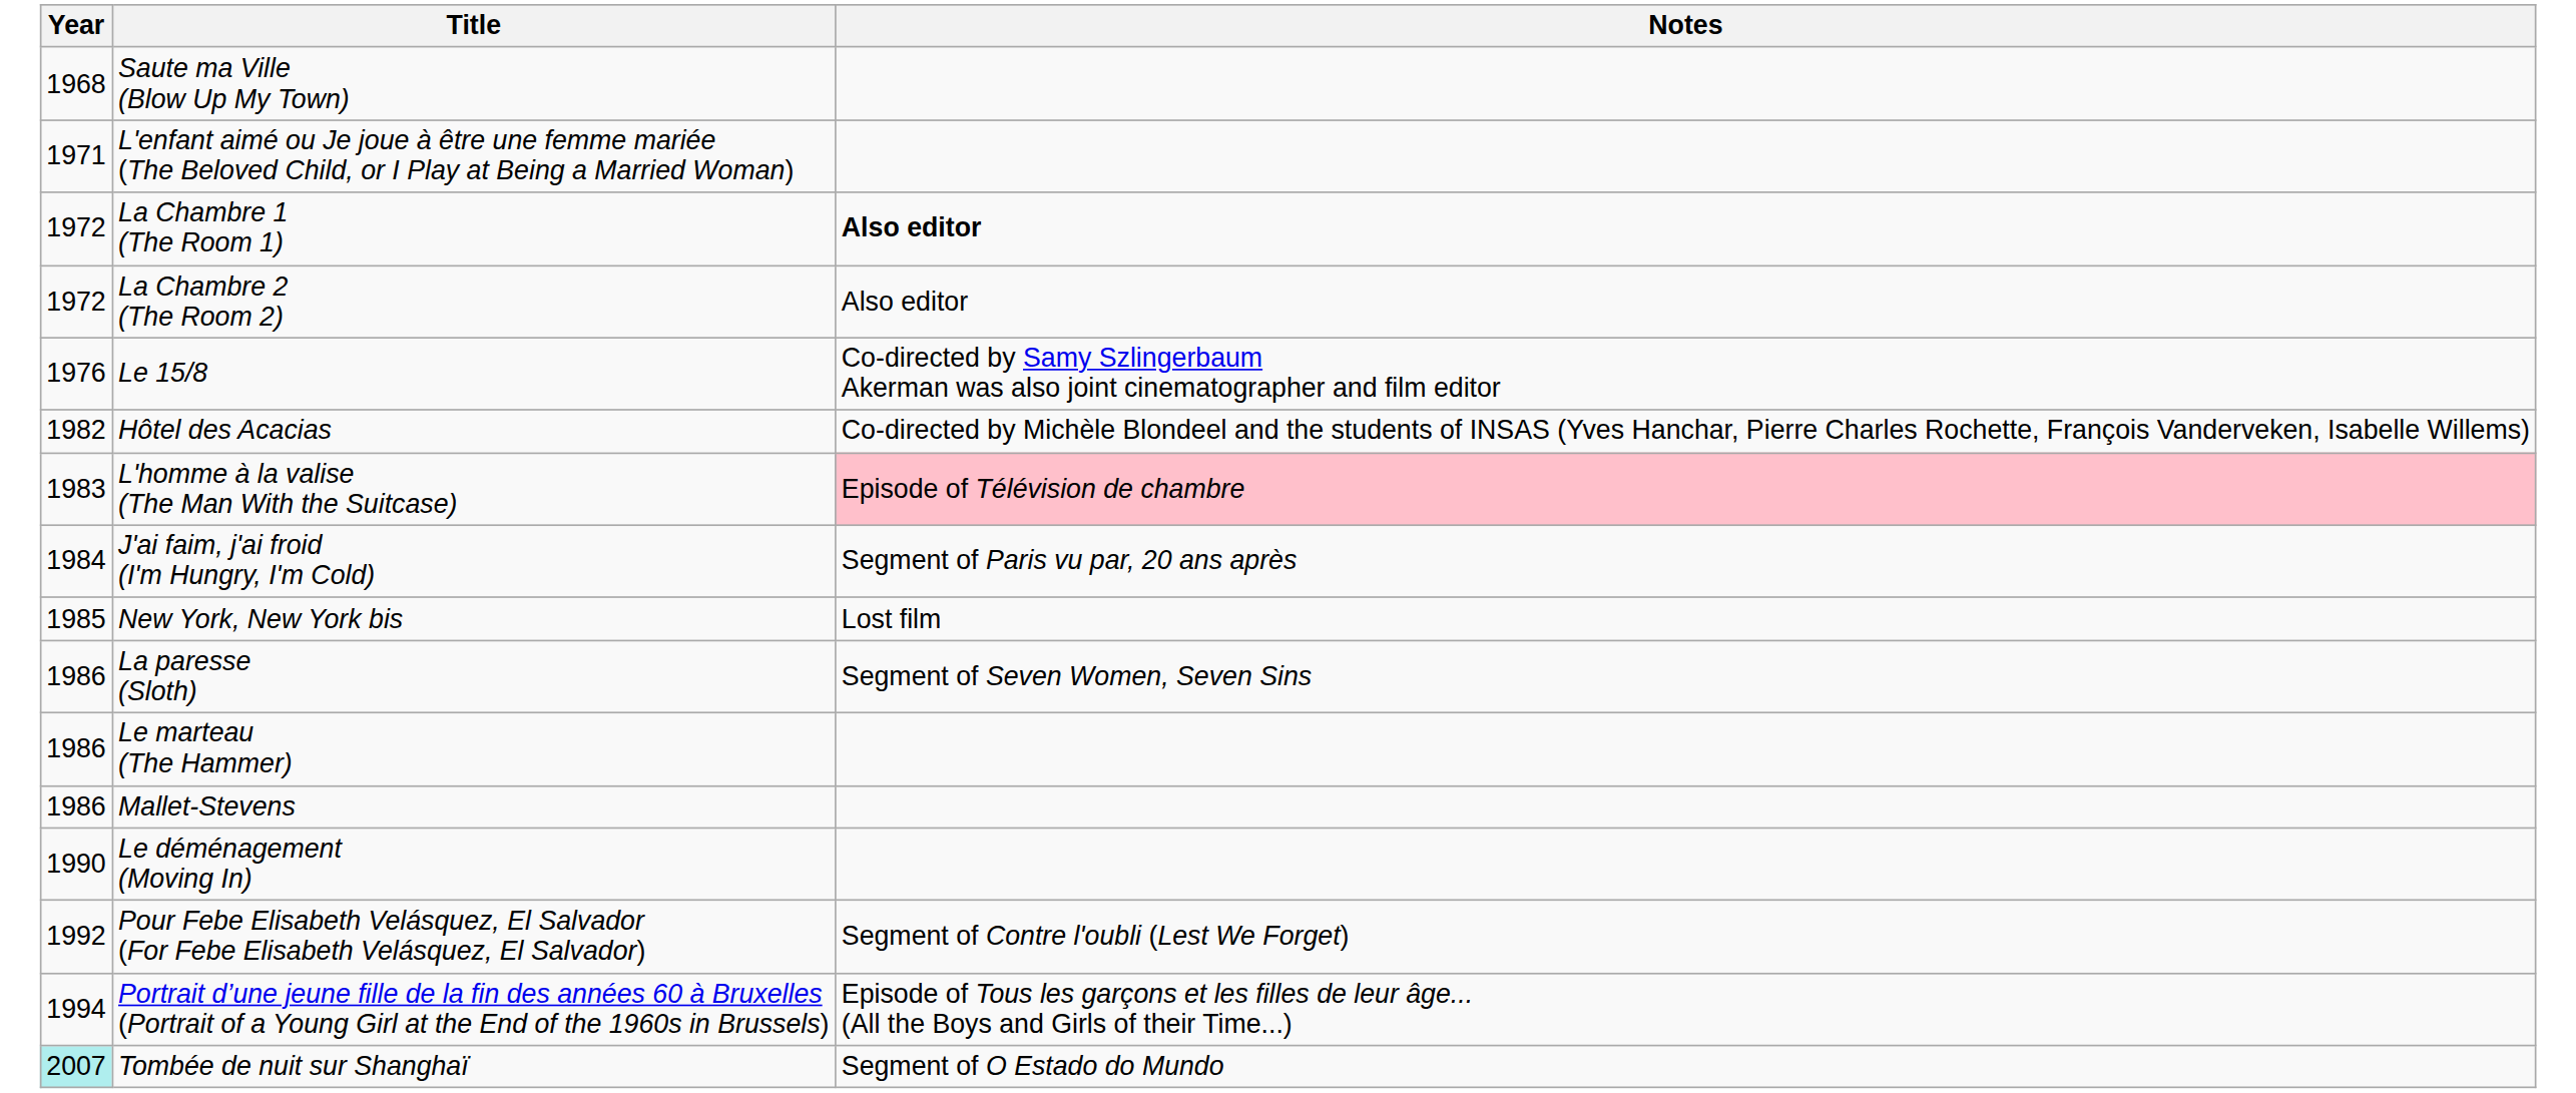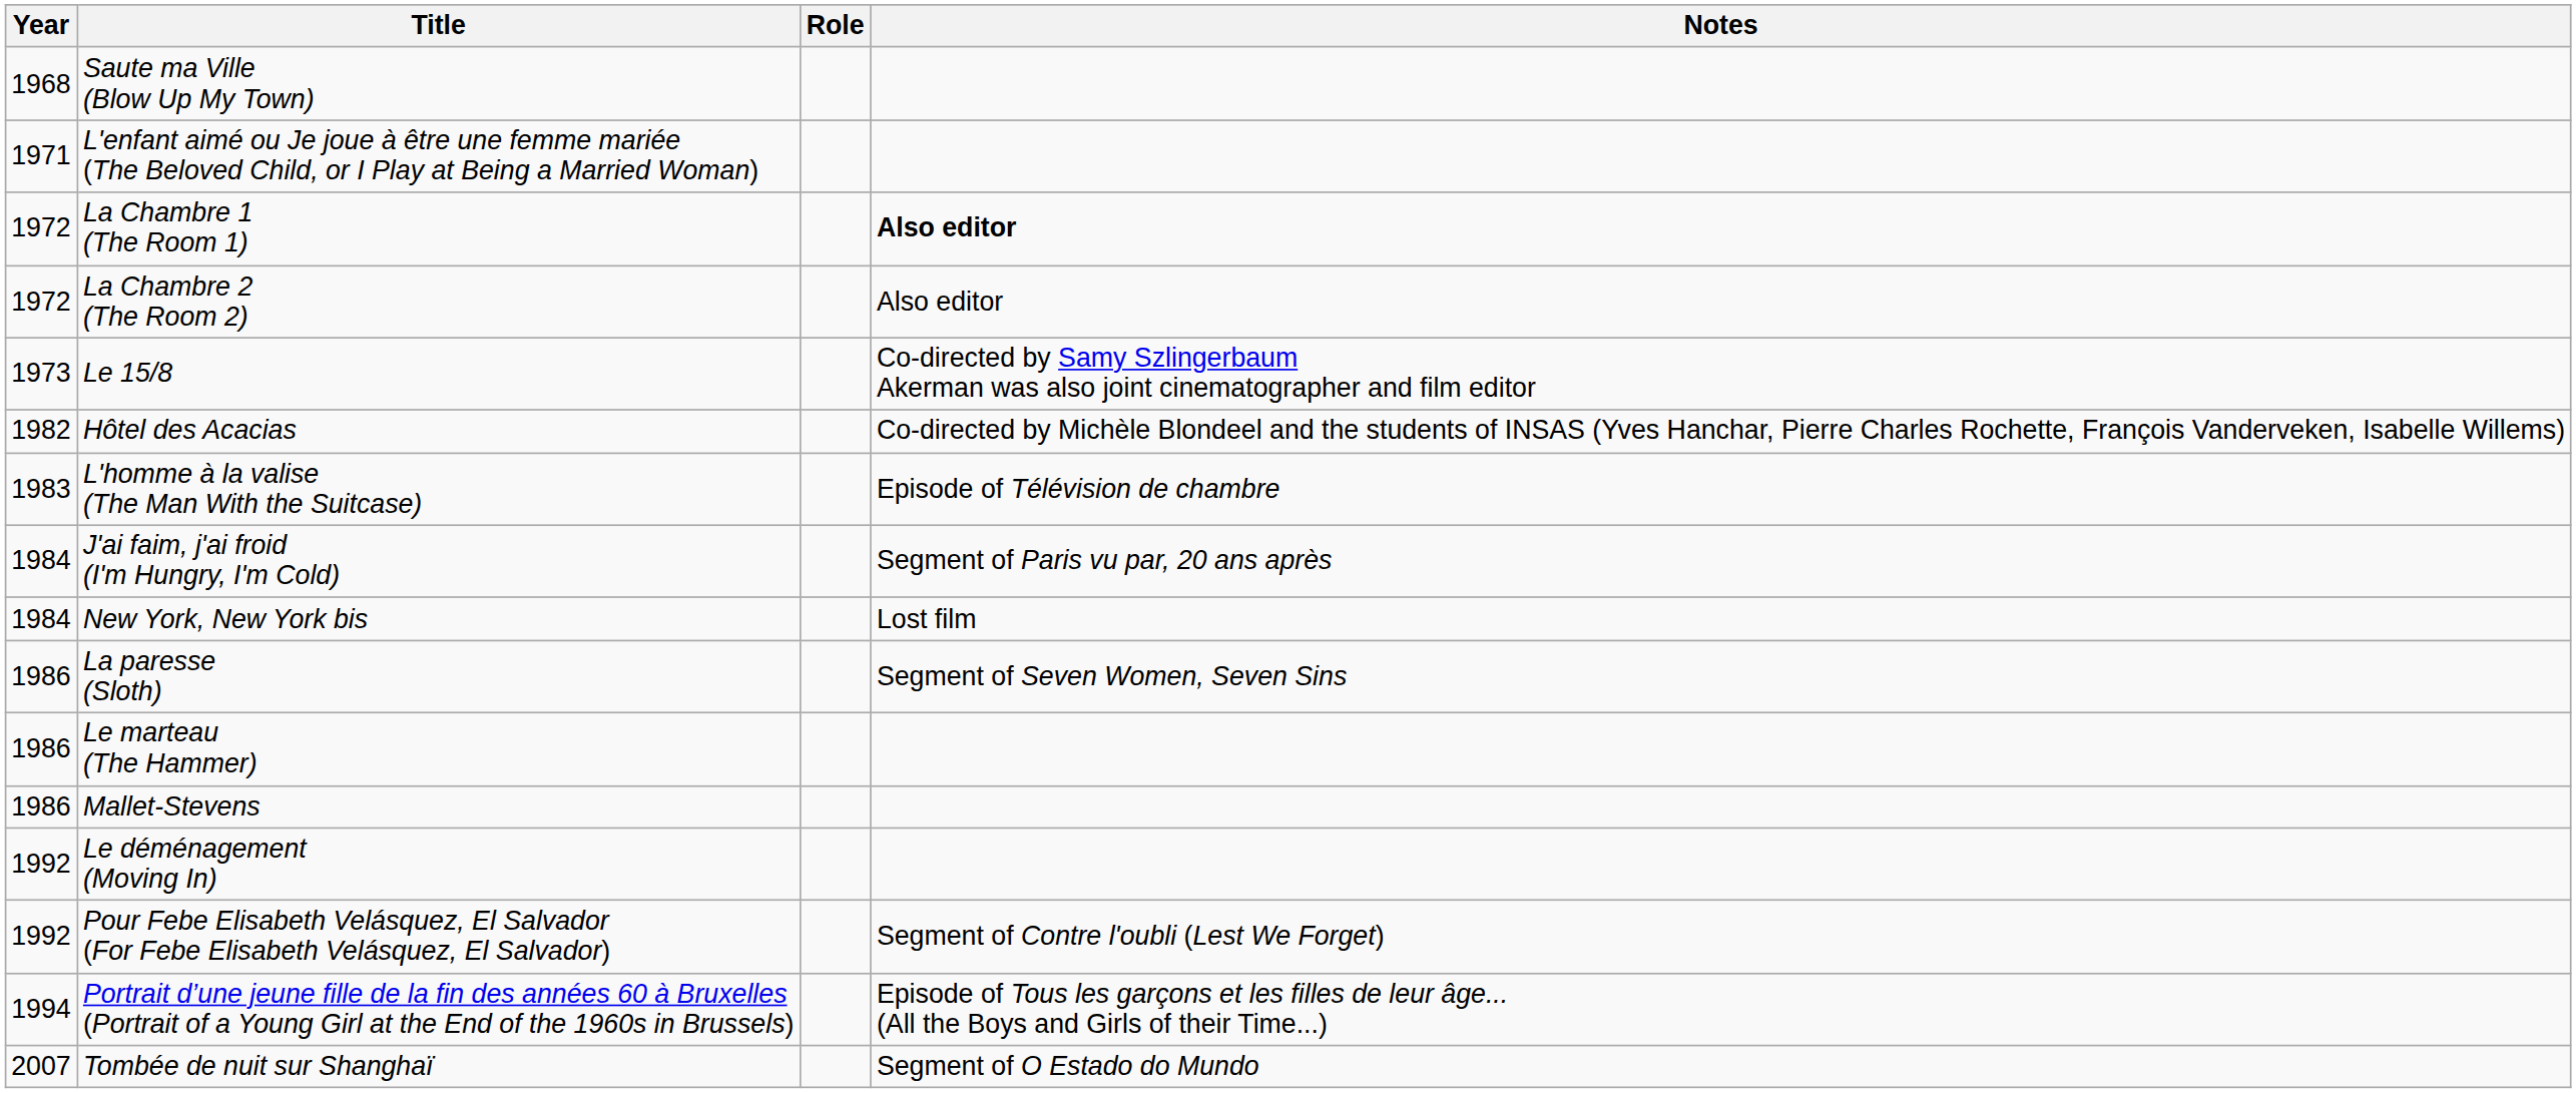+ column: Role
Le 15/8 | Year: 1976 -> 1973
L'homme à la valise (The Man With the Suitcase) | Notes: pink background -> no background
New York, New York bis | Year: 1985 -> 1984
Le déménagement (Moving In) | Year: 1990 -> 1992
Tombée de nuit sur Shanghaï | Year: paleturquoise background -> no background
